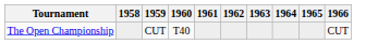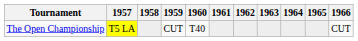+ column: 1957 | T5 LA
